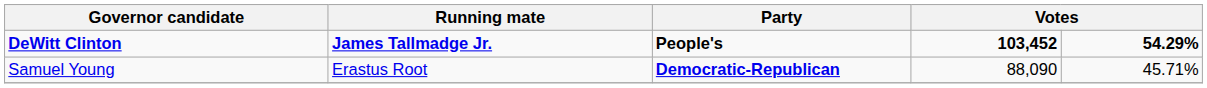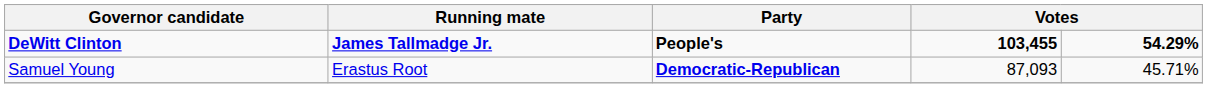DeWitt Clinton | column 4: 103,452 -> 103,455
Samuel Young | column 4: 88,090 -> 87,093
